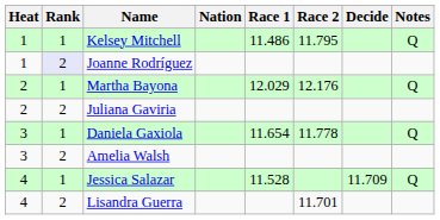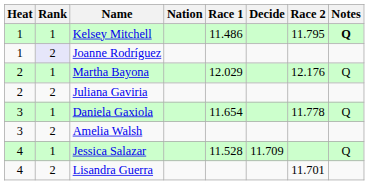columns swapped: Race 2 <-> Decide
Kelsey Mitchell | Notes: normal -> bold
